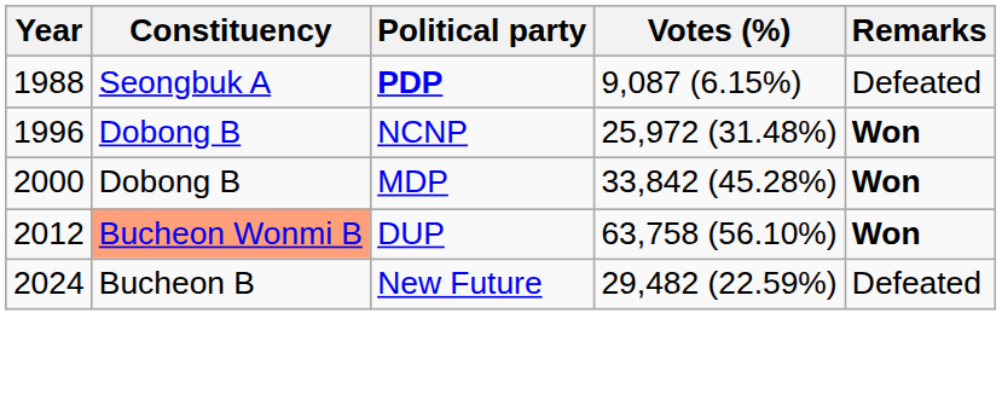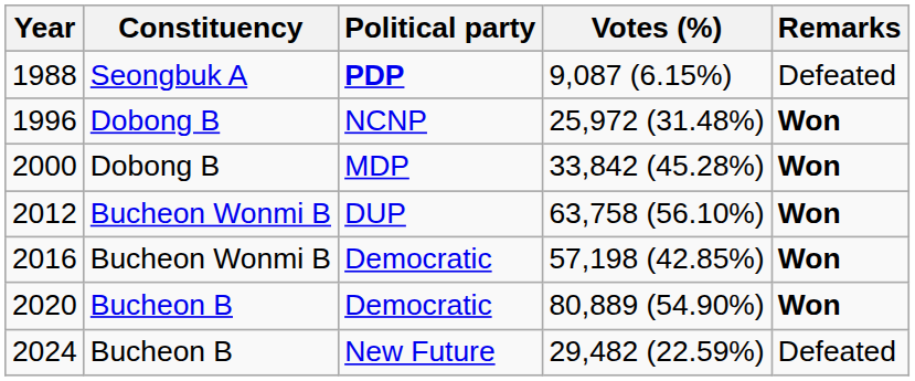2012 | Constituency: lightsalmon background -> no background
+ row: 2016 | Bucheon Wonmi B | Democratic | 57,198 (42.85%) | Won
+ row: 2020 | Bucheon B | Democratic | 80,889 (54.90%) | Won
